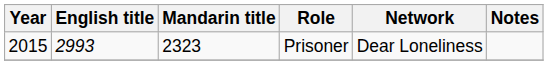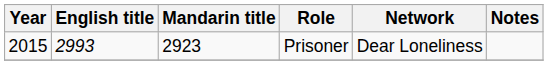Prisoner | Mandarin title: 2323 -> 2923
